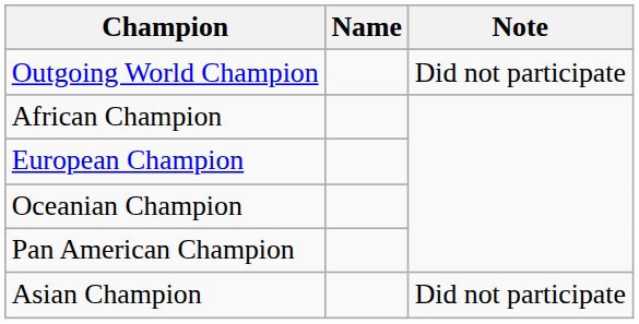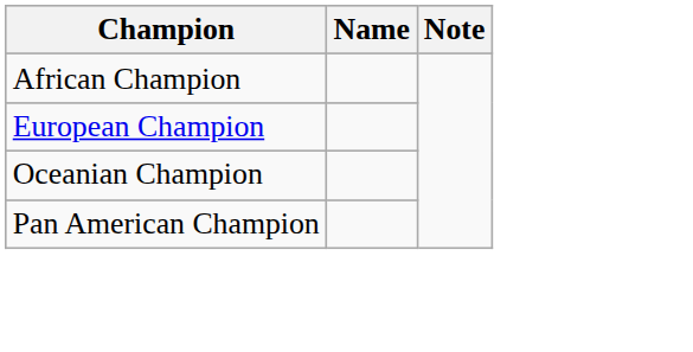- row: Outgoing World Champion | Did not participate
- row: Asian Champion | Did not participate
